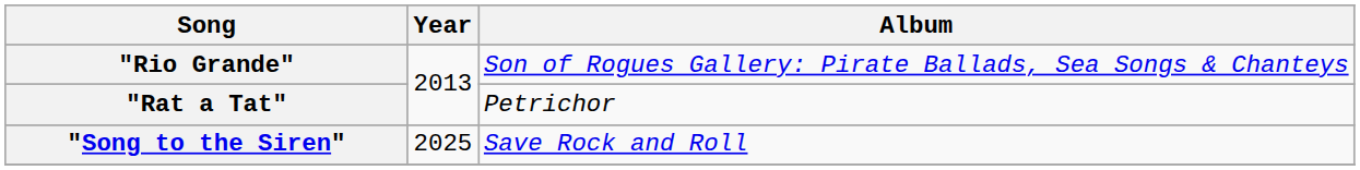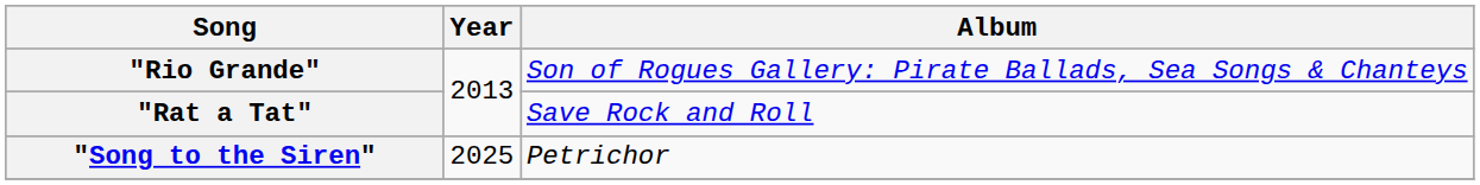"Rat a Tat" | Album: Petrichor -> Save Rock and Roll
"Song to the Siren" | Album: Save Rock and Roll -> Petrichor
